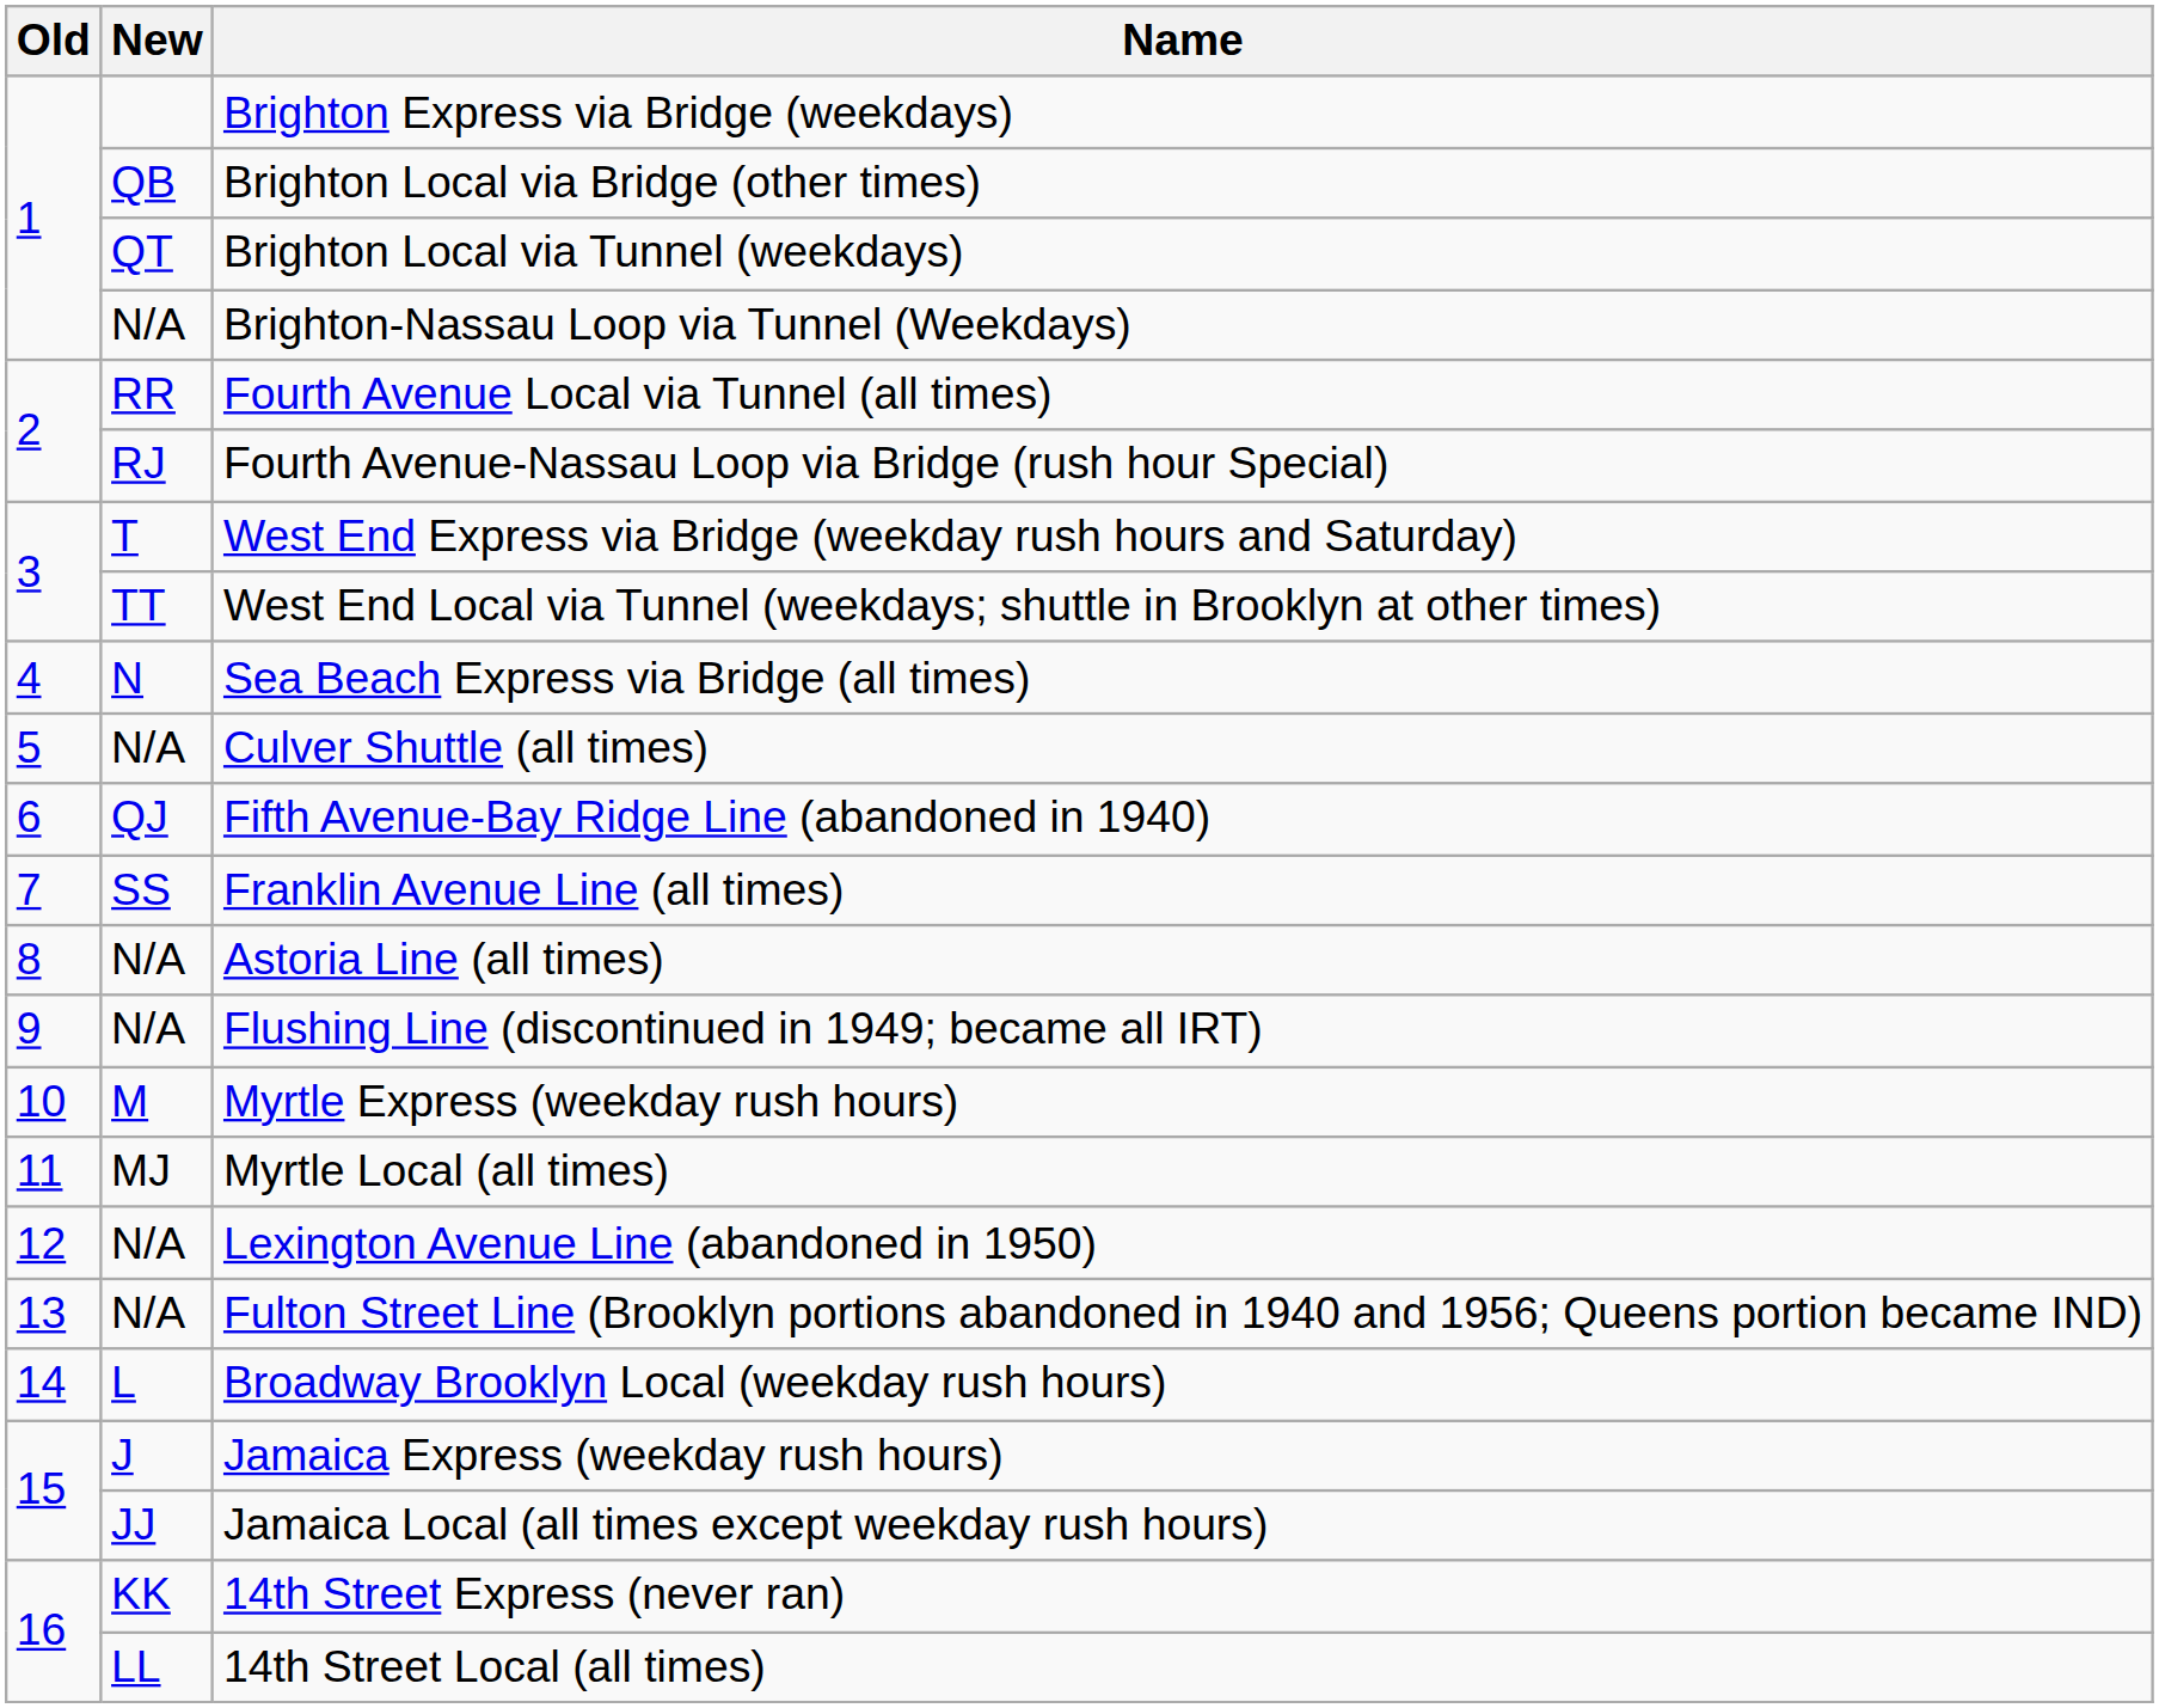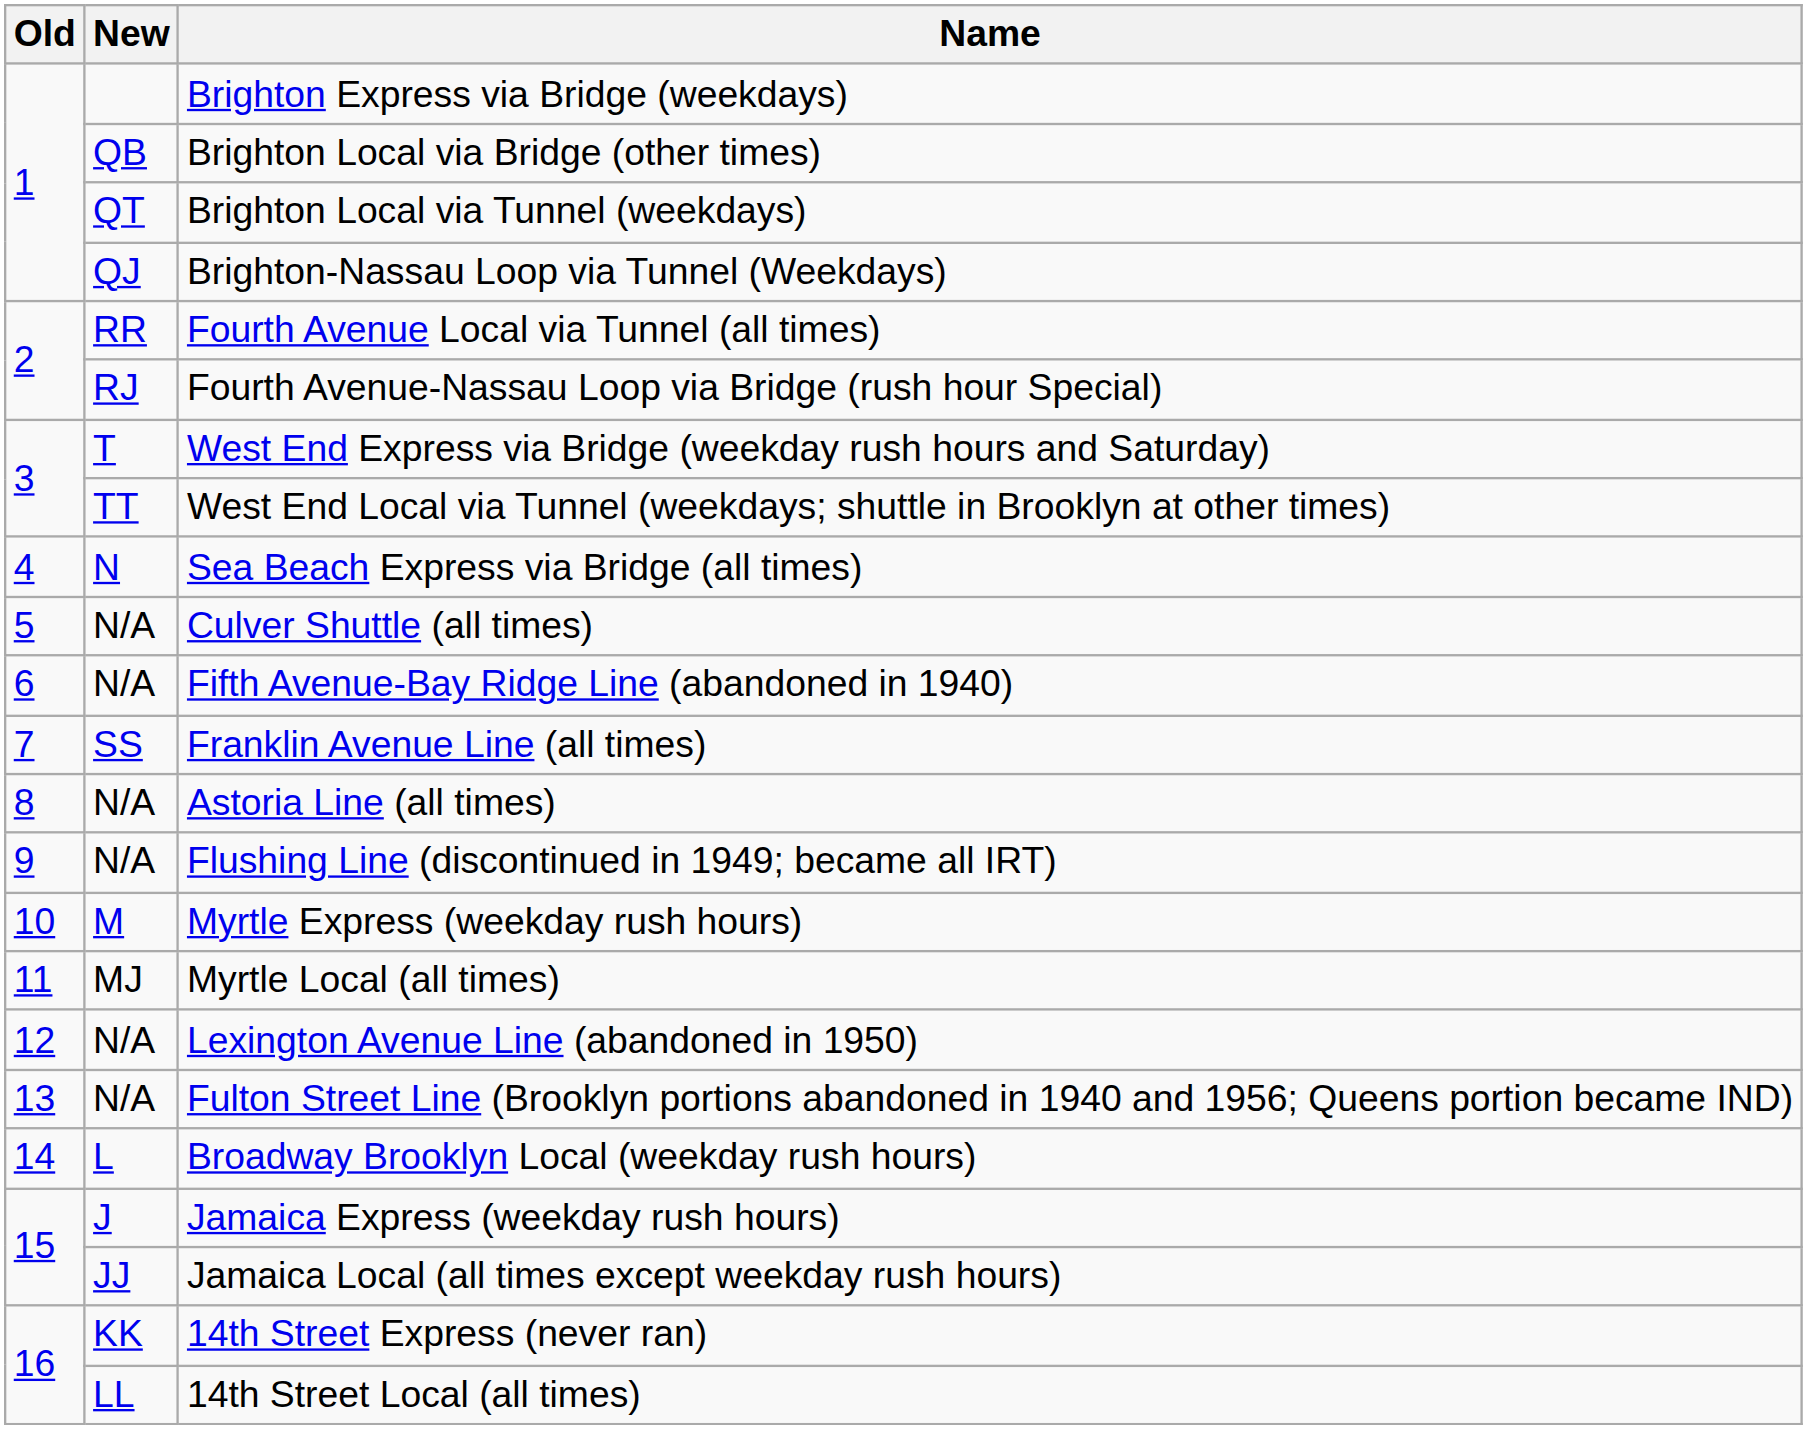Brighton-Nassau Loop via Tunnel (Weekdays) | New: N/A -> QJ
Fifth Avenue-Bay Ridge Line (abandoned in 1940) | New: QJ -> N/A
